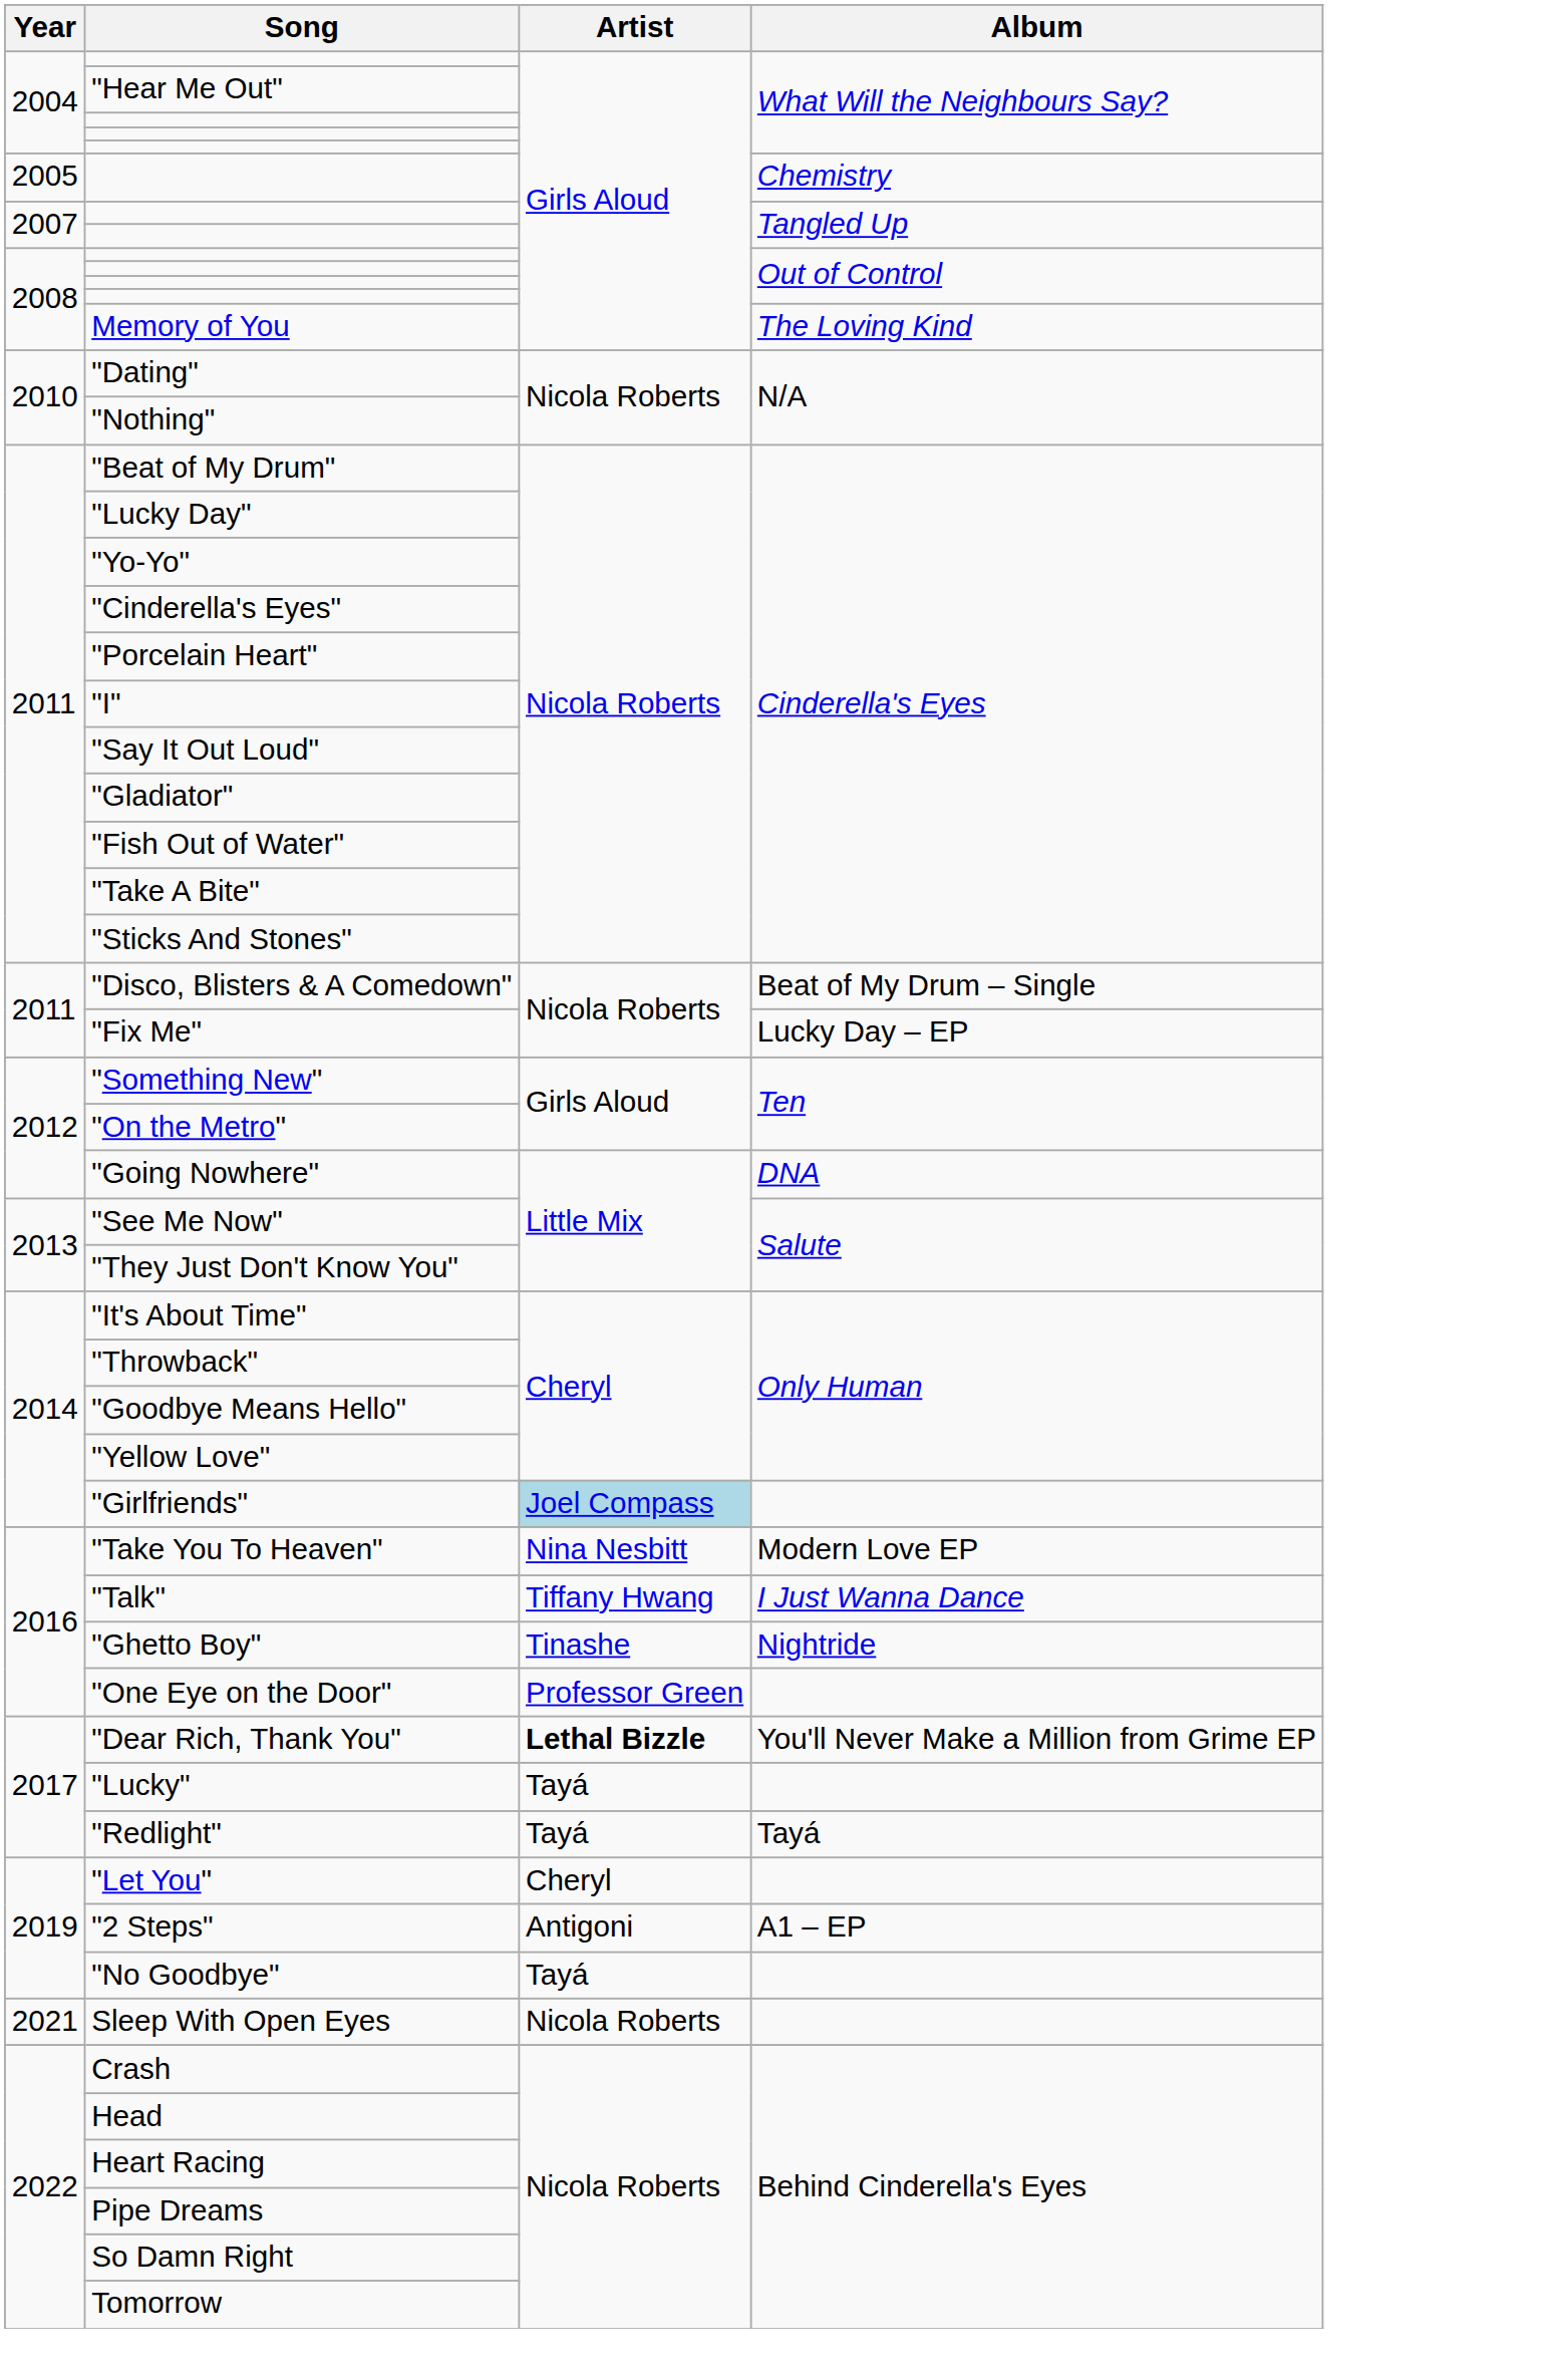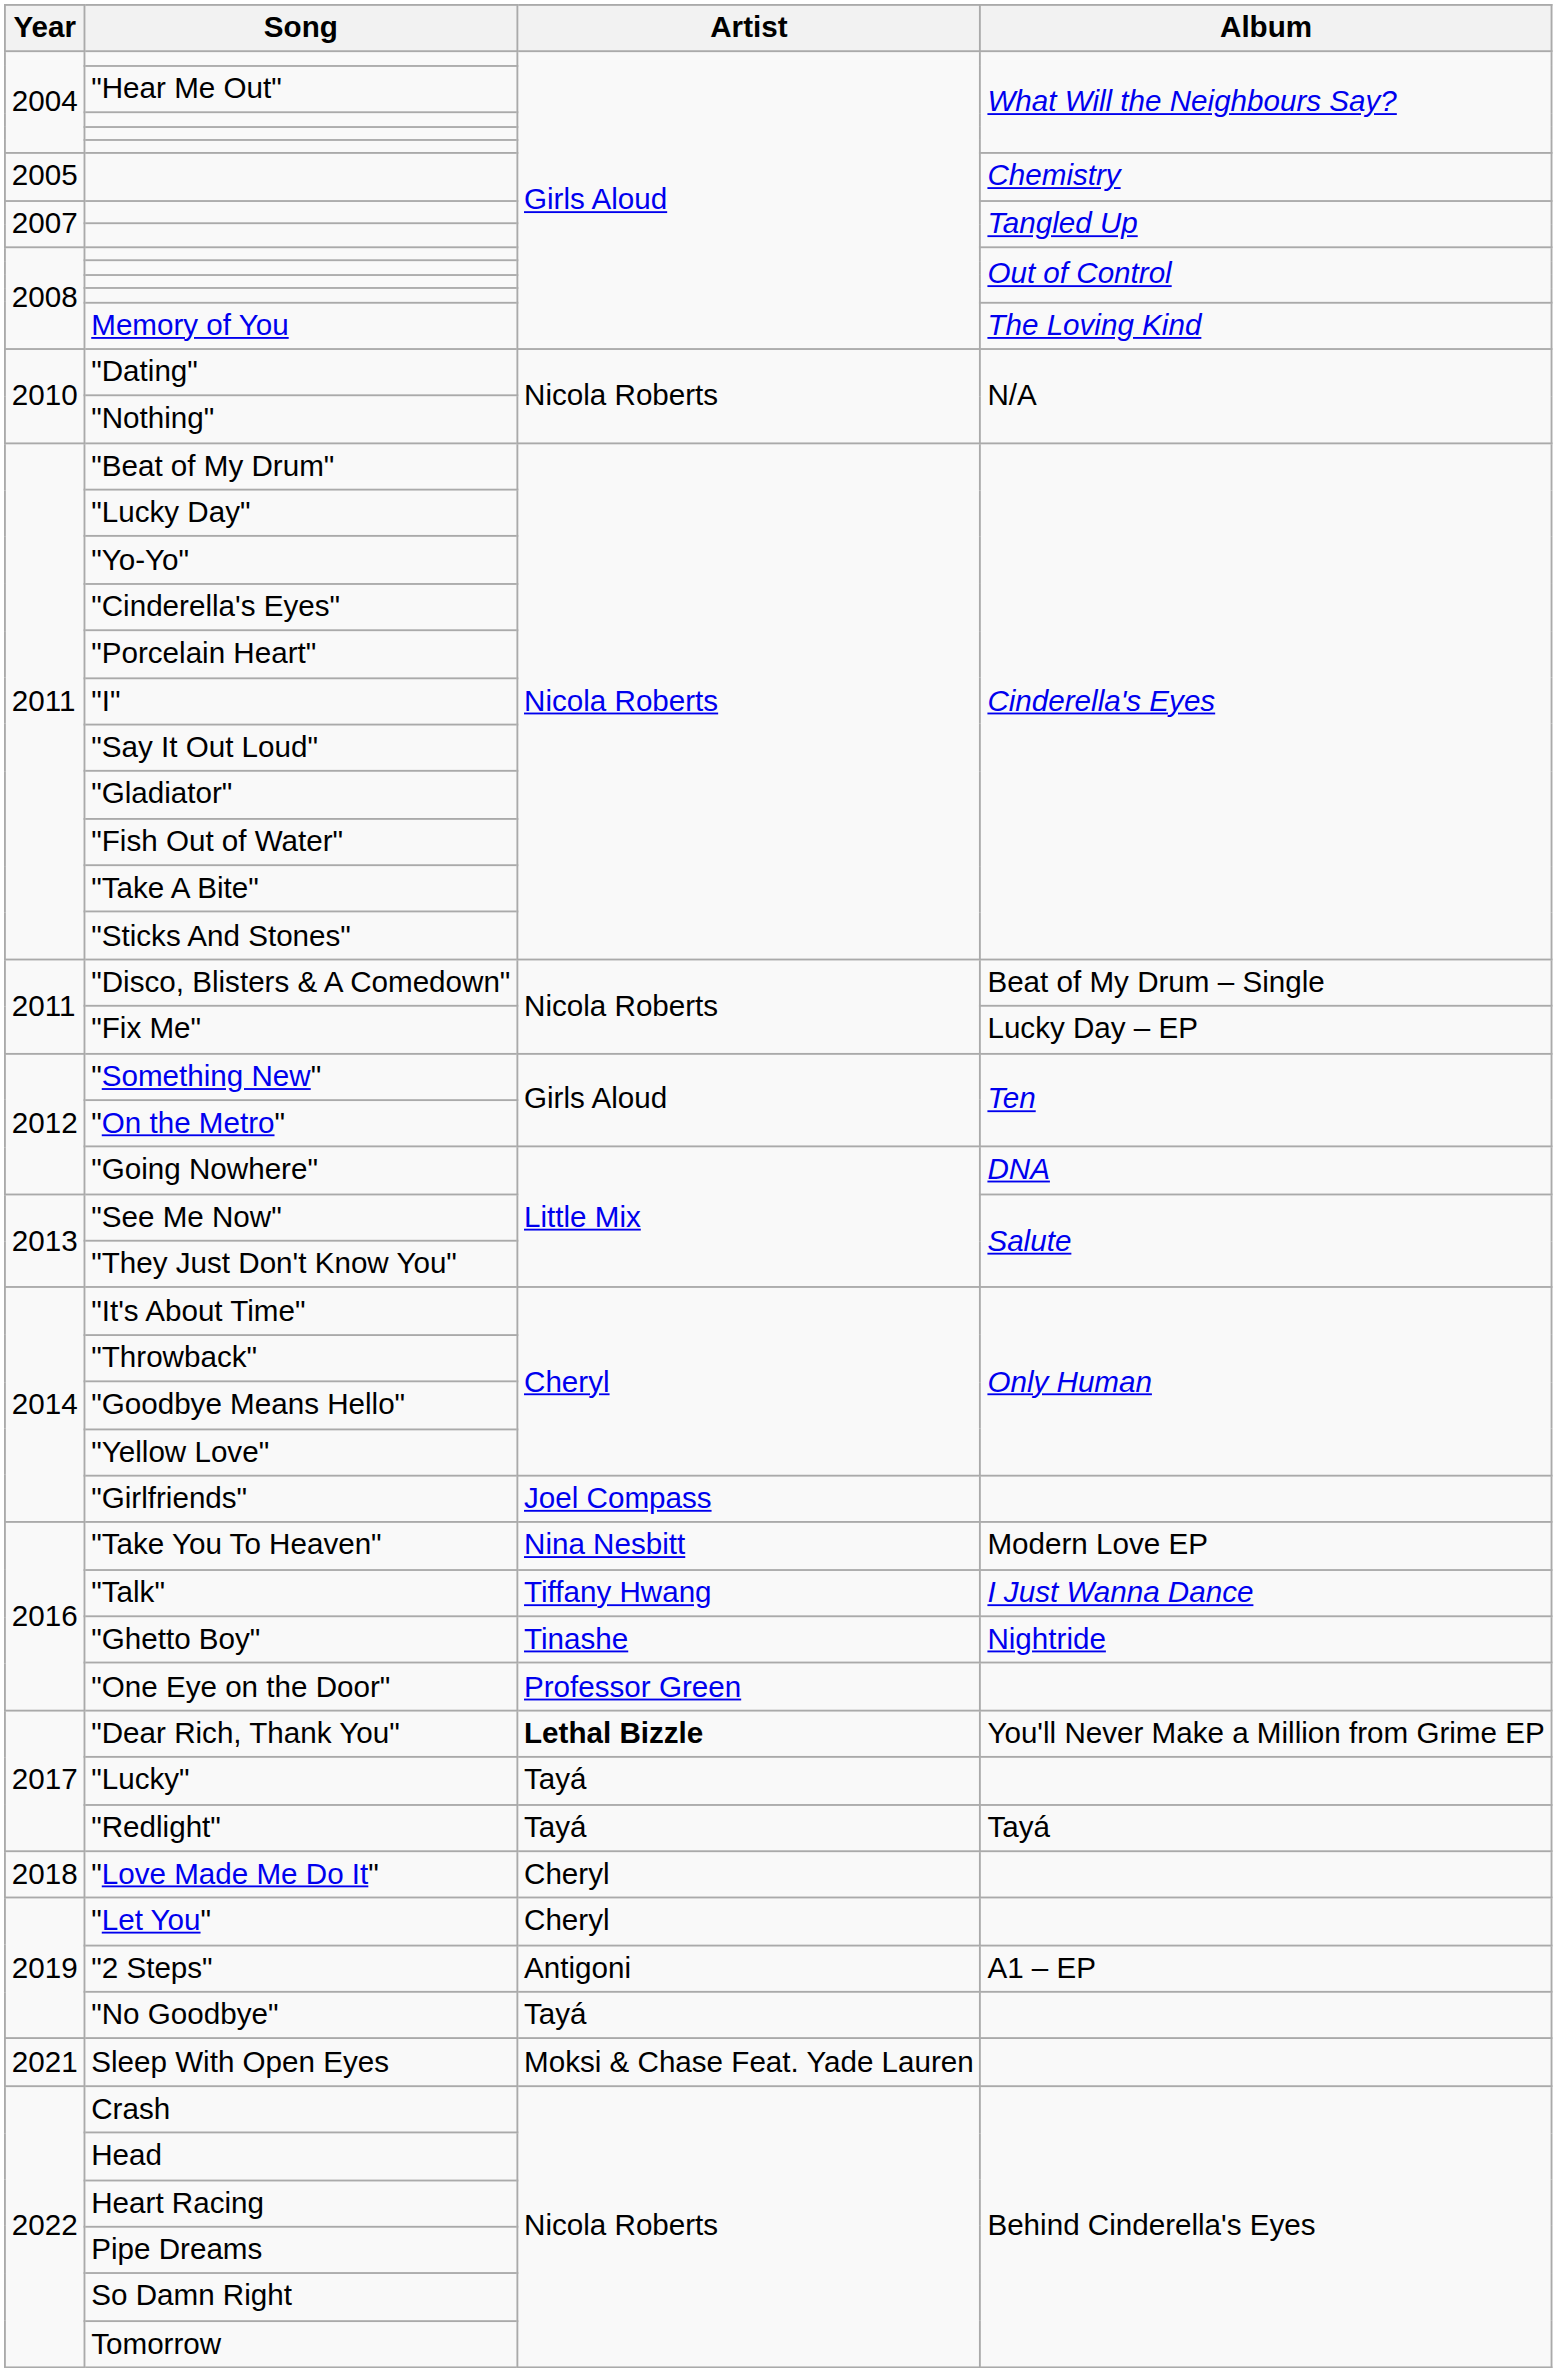"Girlfriends" | Artist: lightblue background -> no background
+ row: 2018 | "Love Made Me Do It" | Cheryl
Sleep With Open Eyes | Artist: Nicola Roberts -> Moksi & Chase Feat. Yade Lauren
